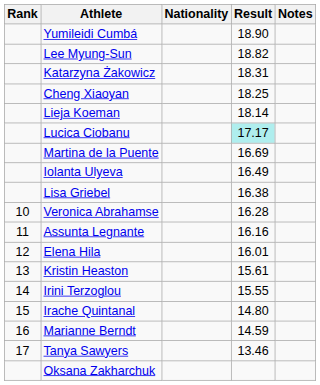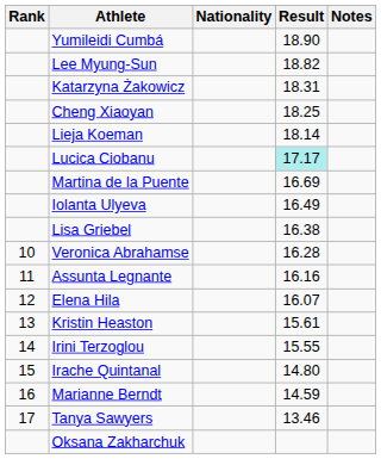Elena Hila | Result: 16.01 -> 16.07
